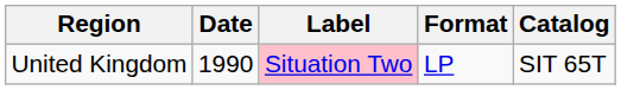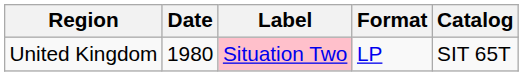United Kingdom | Date: 1990 -> 1980
